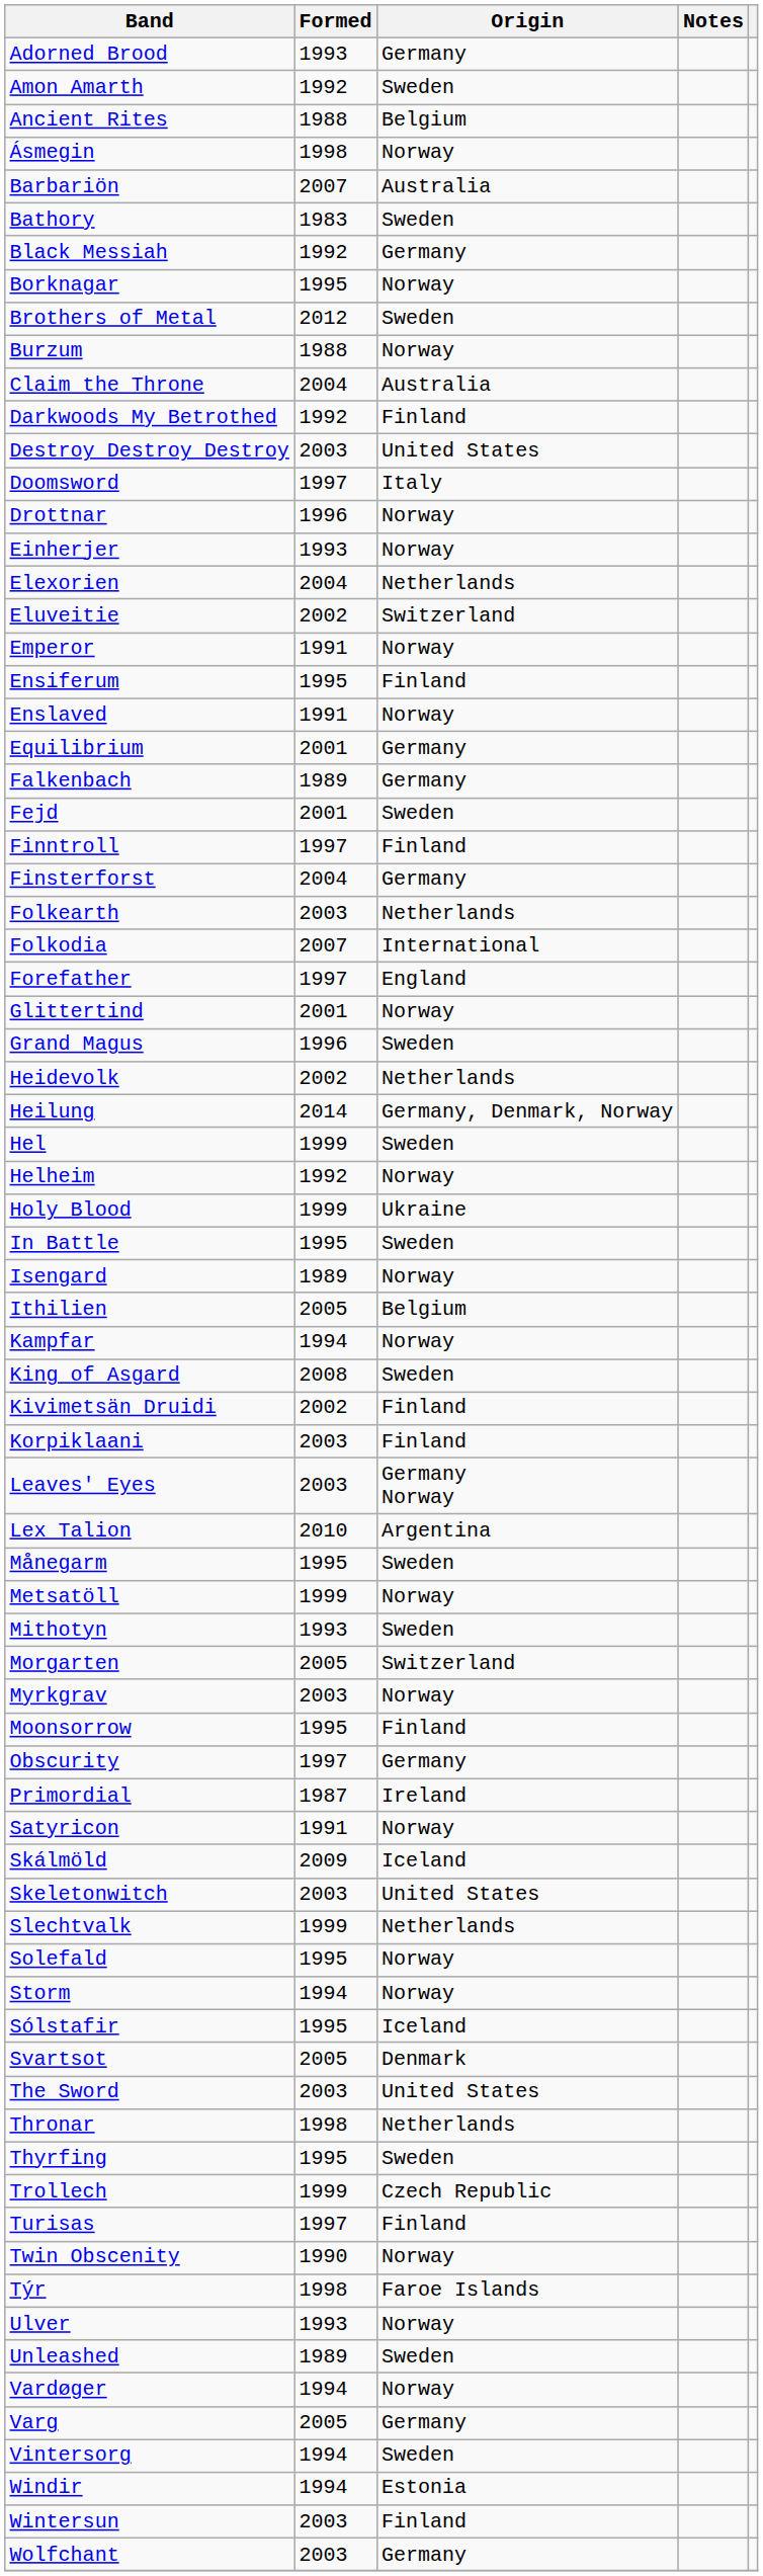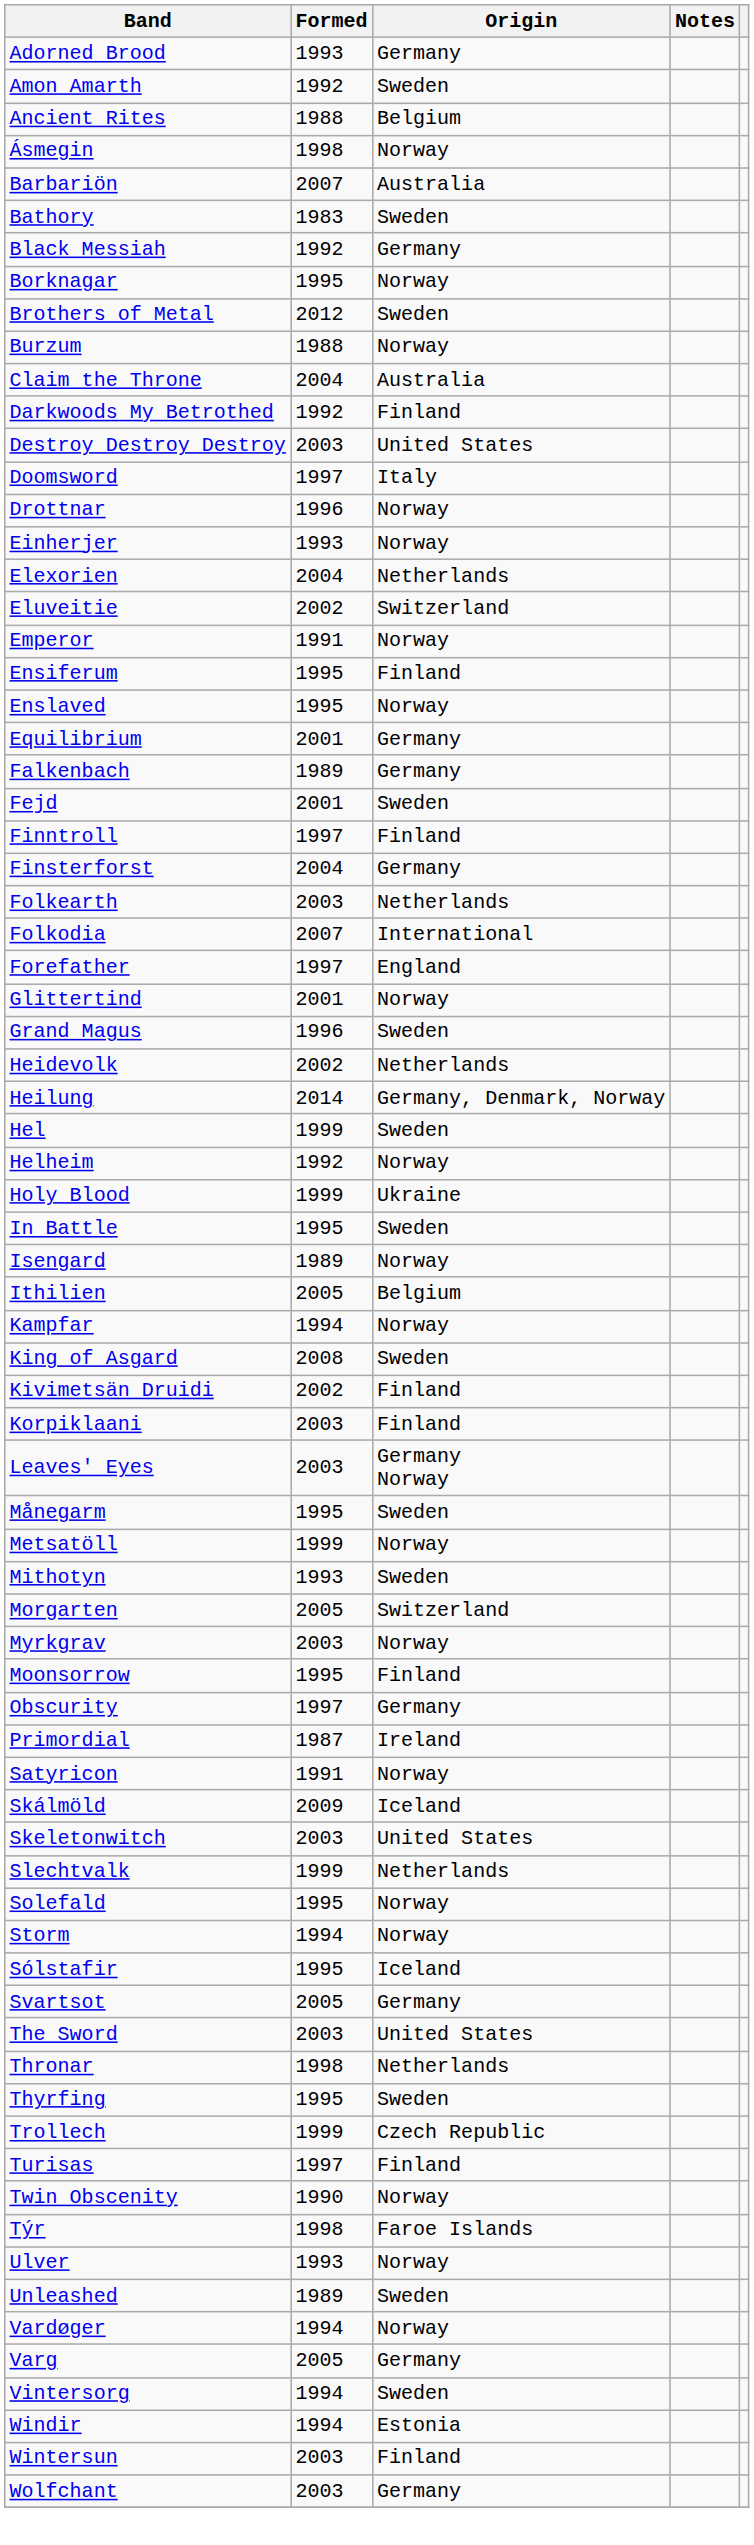Enslaved | Formed: 1991 -> 1995
- row: Lex Talion | 2010 | Argentina
Svartsot | Origin: Denmark -> Germany
